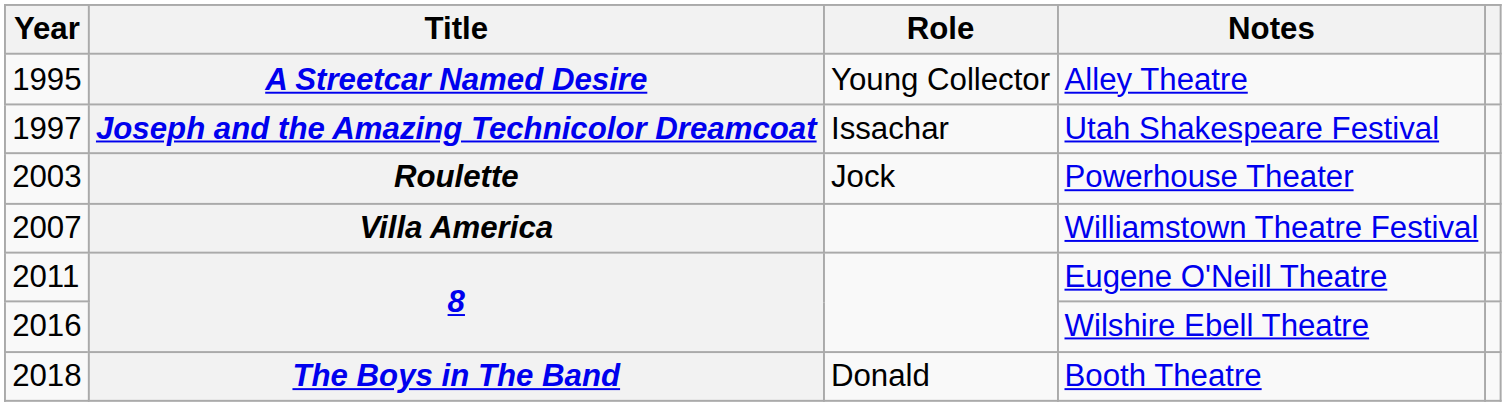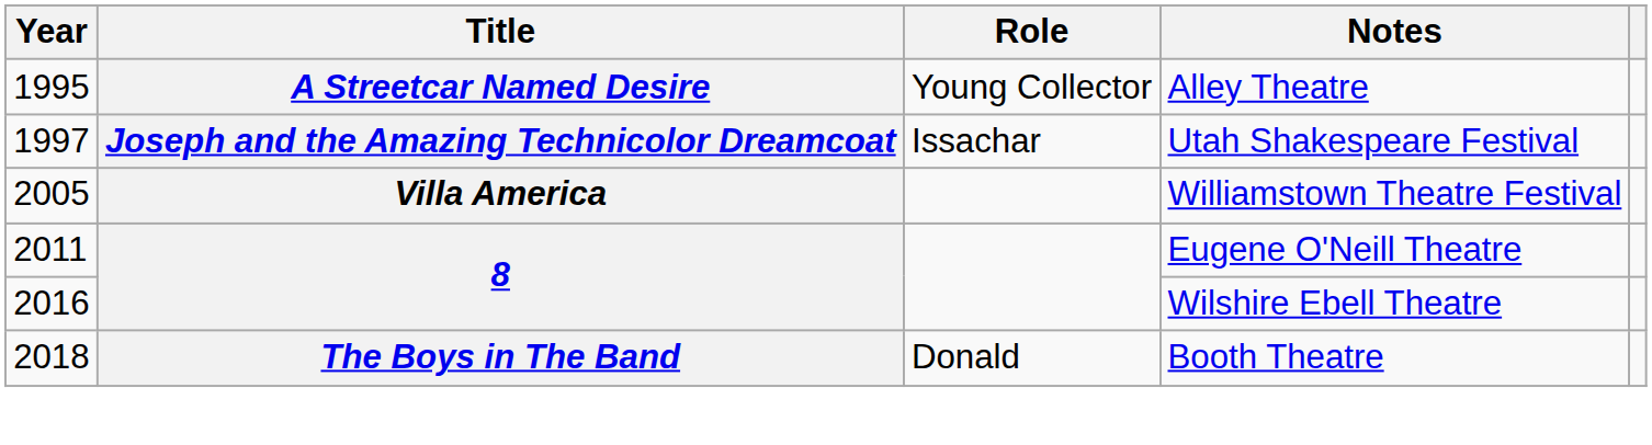- row: 2003 | Roulette | Jock | Powerhouse Theater
Williamstown Theatre Festival | Year: 2007 -> 2005
